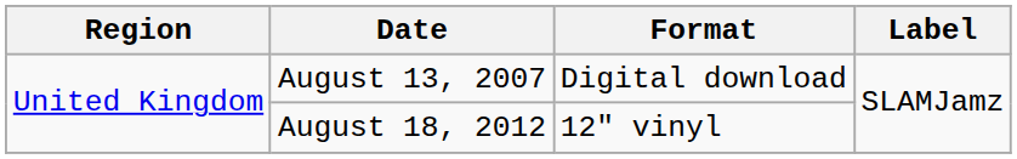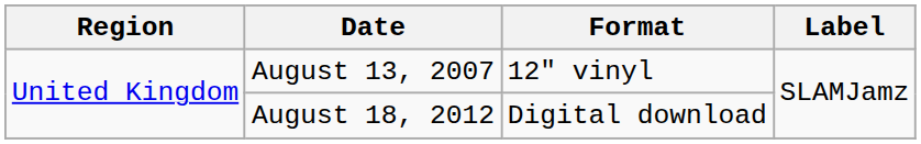August 13, 2007 | Format: Digital download -> 12" vinyl
August 18, 2012 | Format: 12" vinyl -> Digital download
